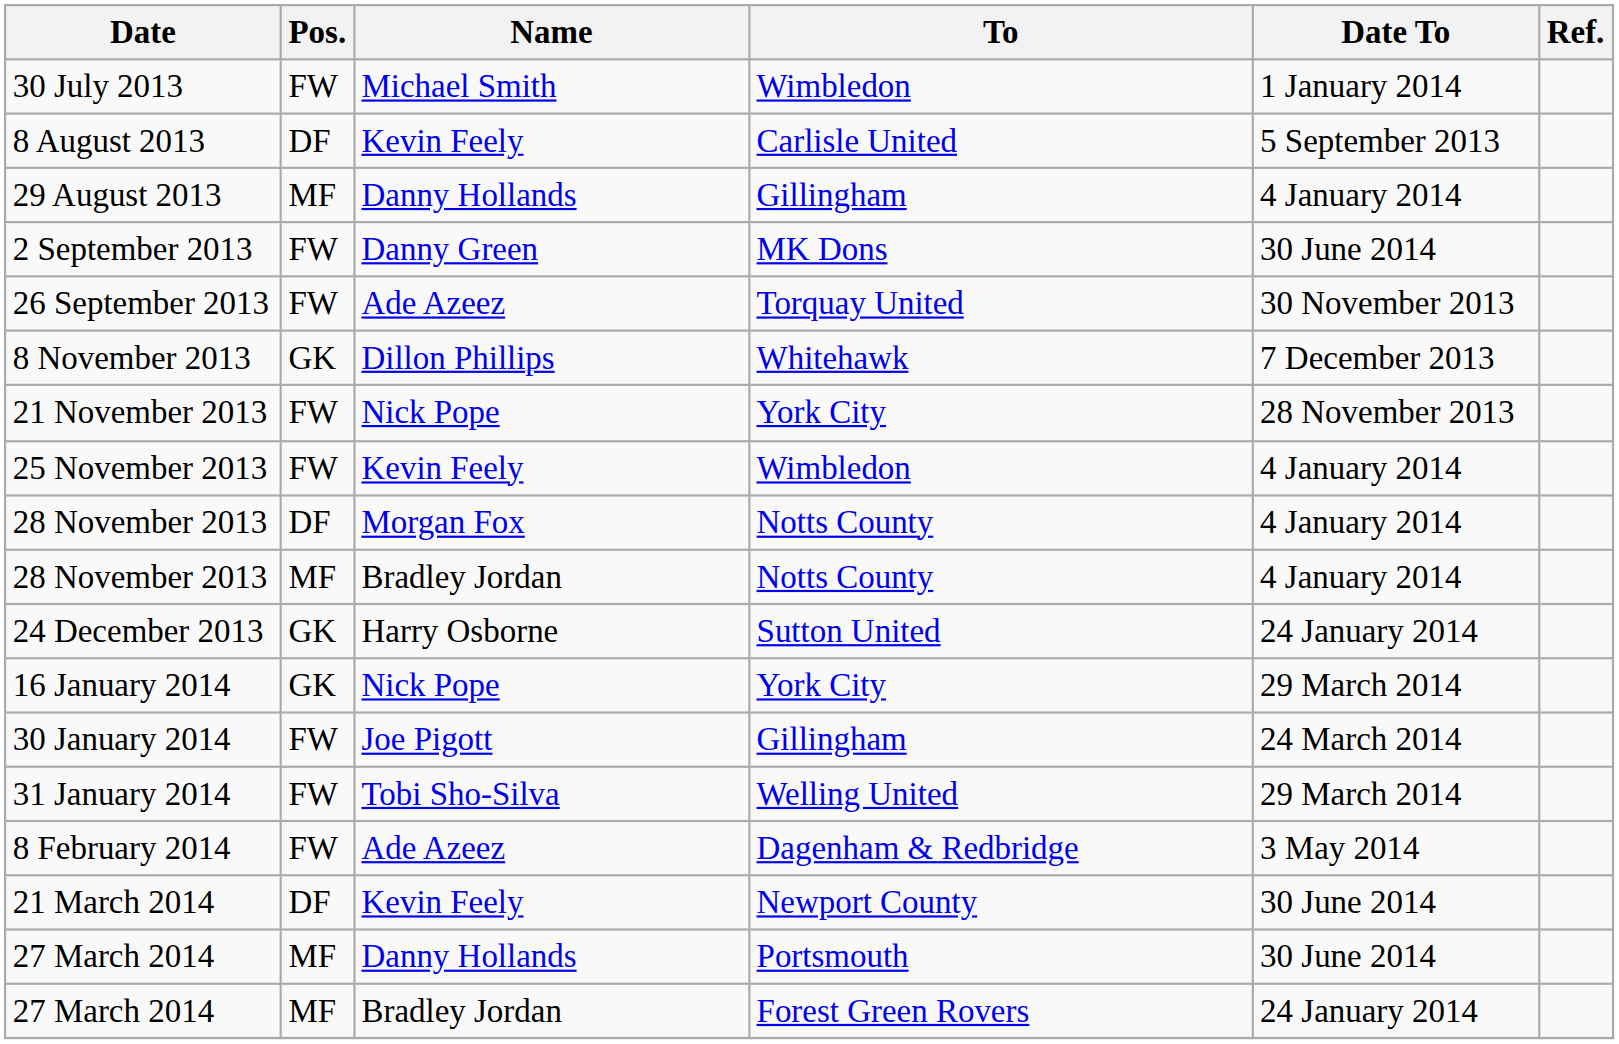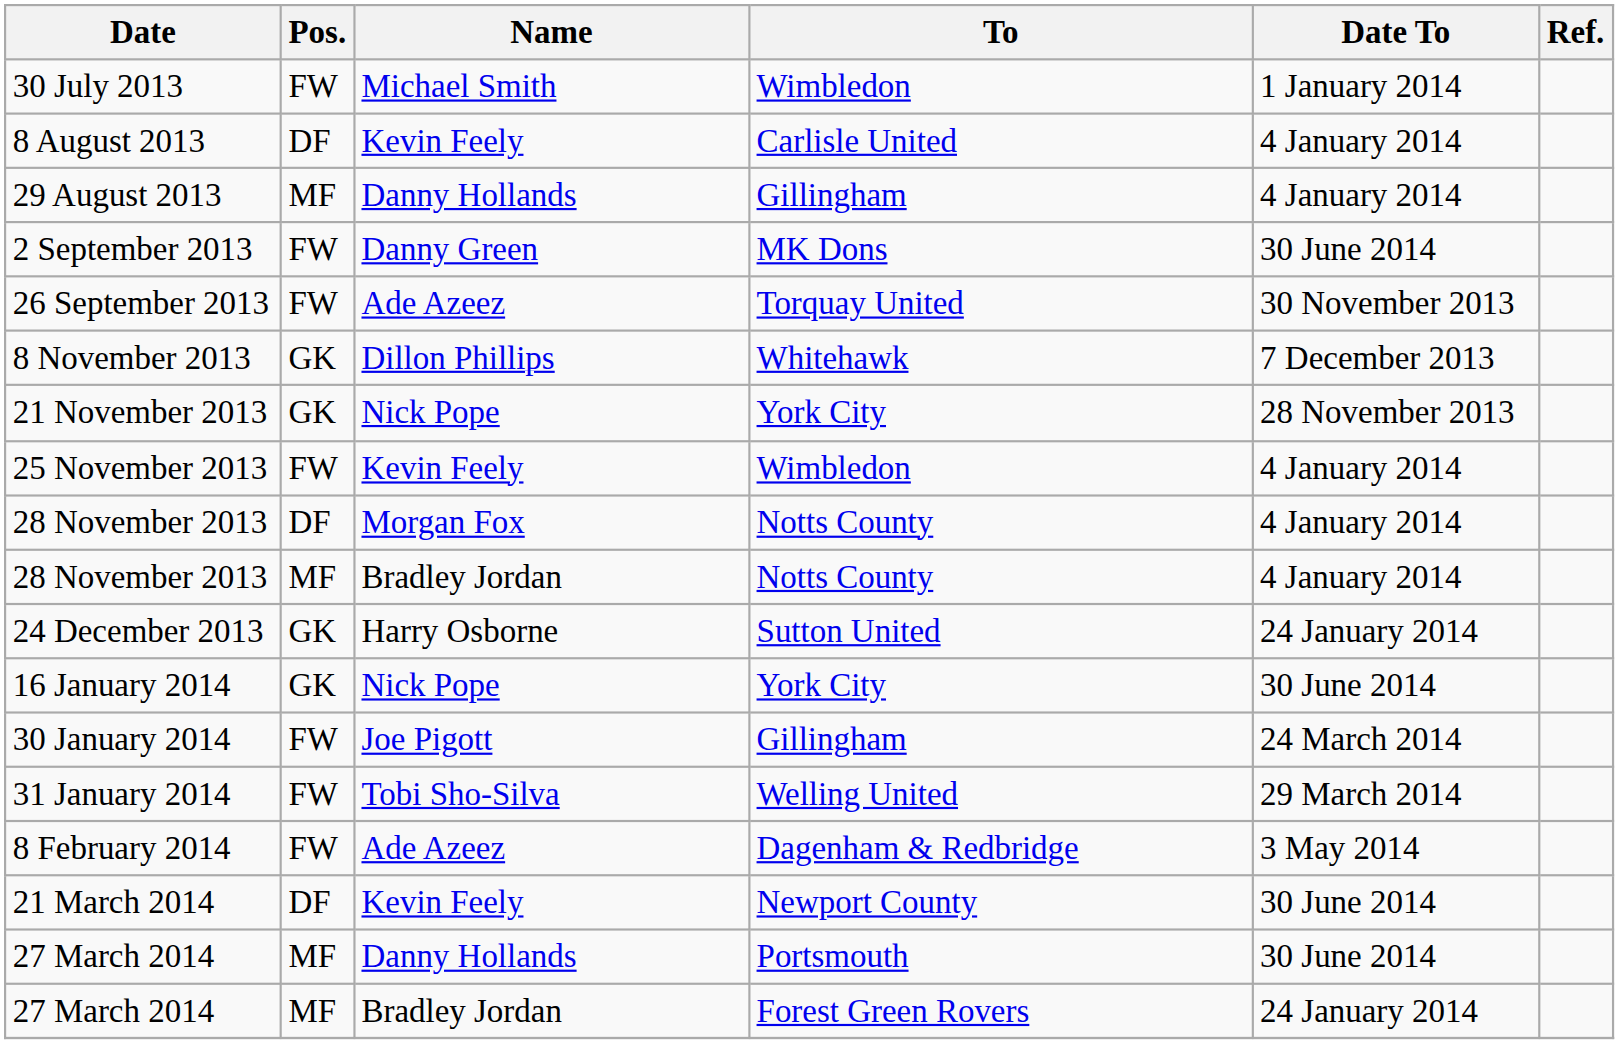8 August 2013 | Date To: 5 September 2013 -> 4 January 2014
21 November 2013 | Pos.: FW -> GK
16 January 2014 | Date To: 29 March 2014 -> 30 June 2014
